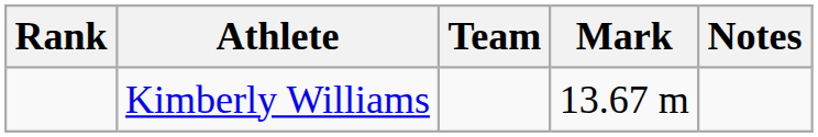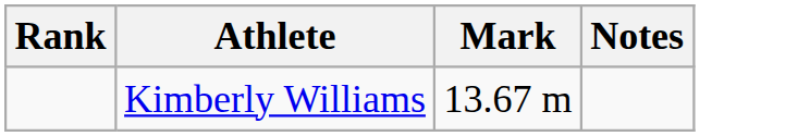- column: Team
